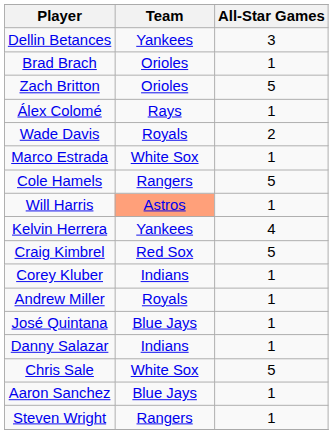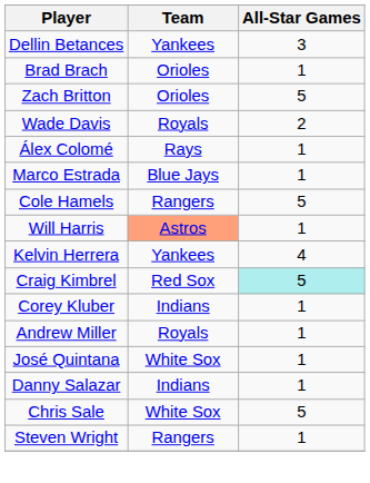rows swapped: Álex Colomé <-> Wade Davis
Marco Estrada | Team: White Sox -> Blue Jays
Craig Kimbrel | All-Star Games: no background -> paleturquoise background
José Quintana | Team: Blue Jays -> White Sox
- row: Aaron Sanchez | Blue Jays | 1
